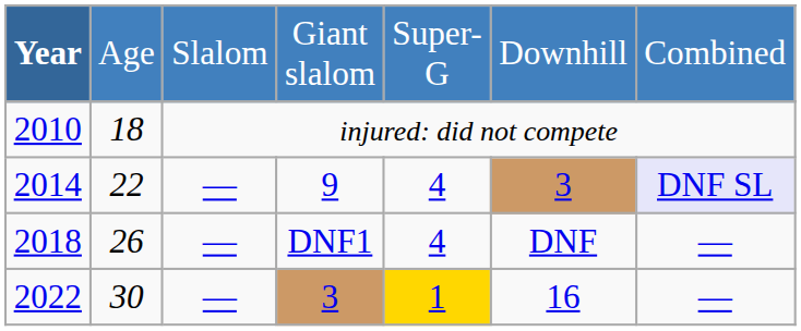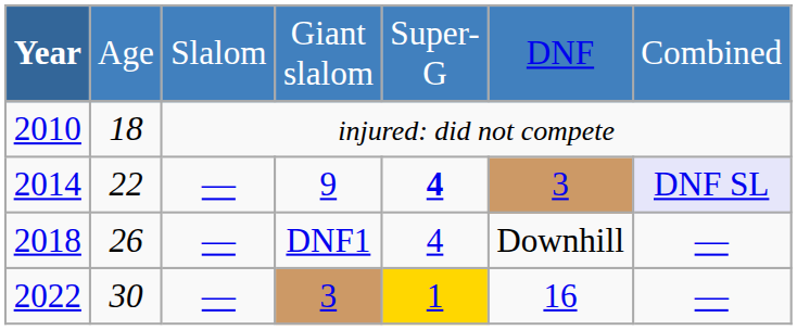Giant slalom | column 6: Downhill -> DNF
9 | column 5: normal -> bold
DNF1 | column 6: DNF -> Downhill
